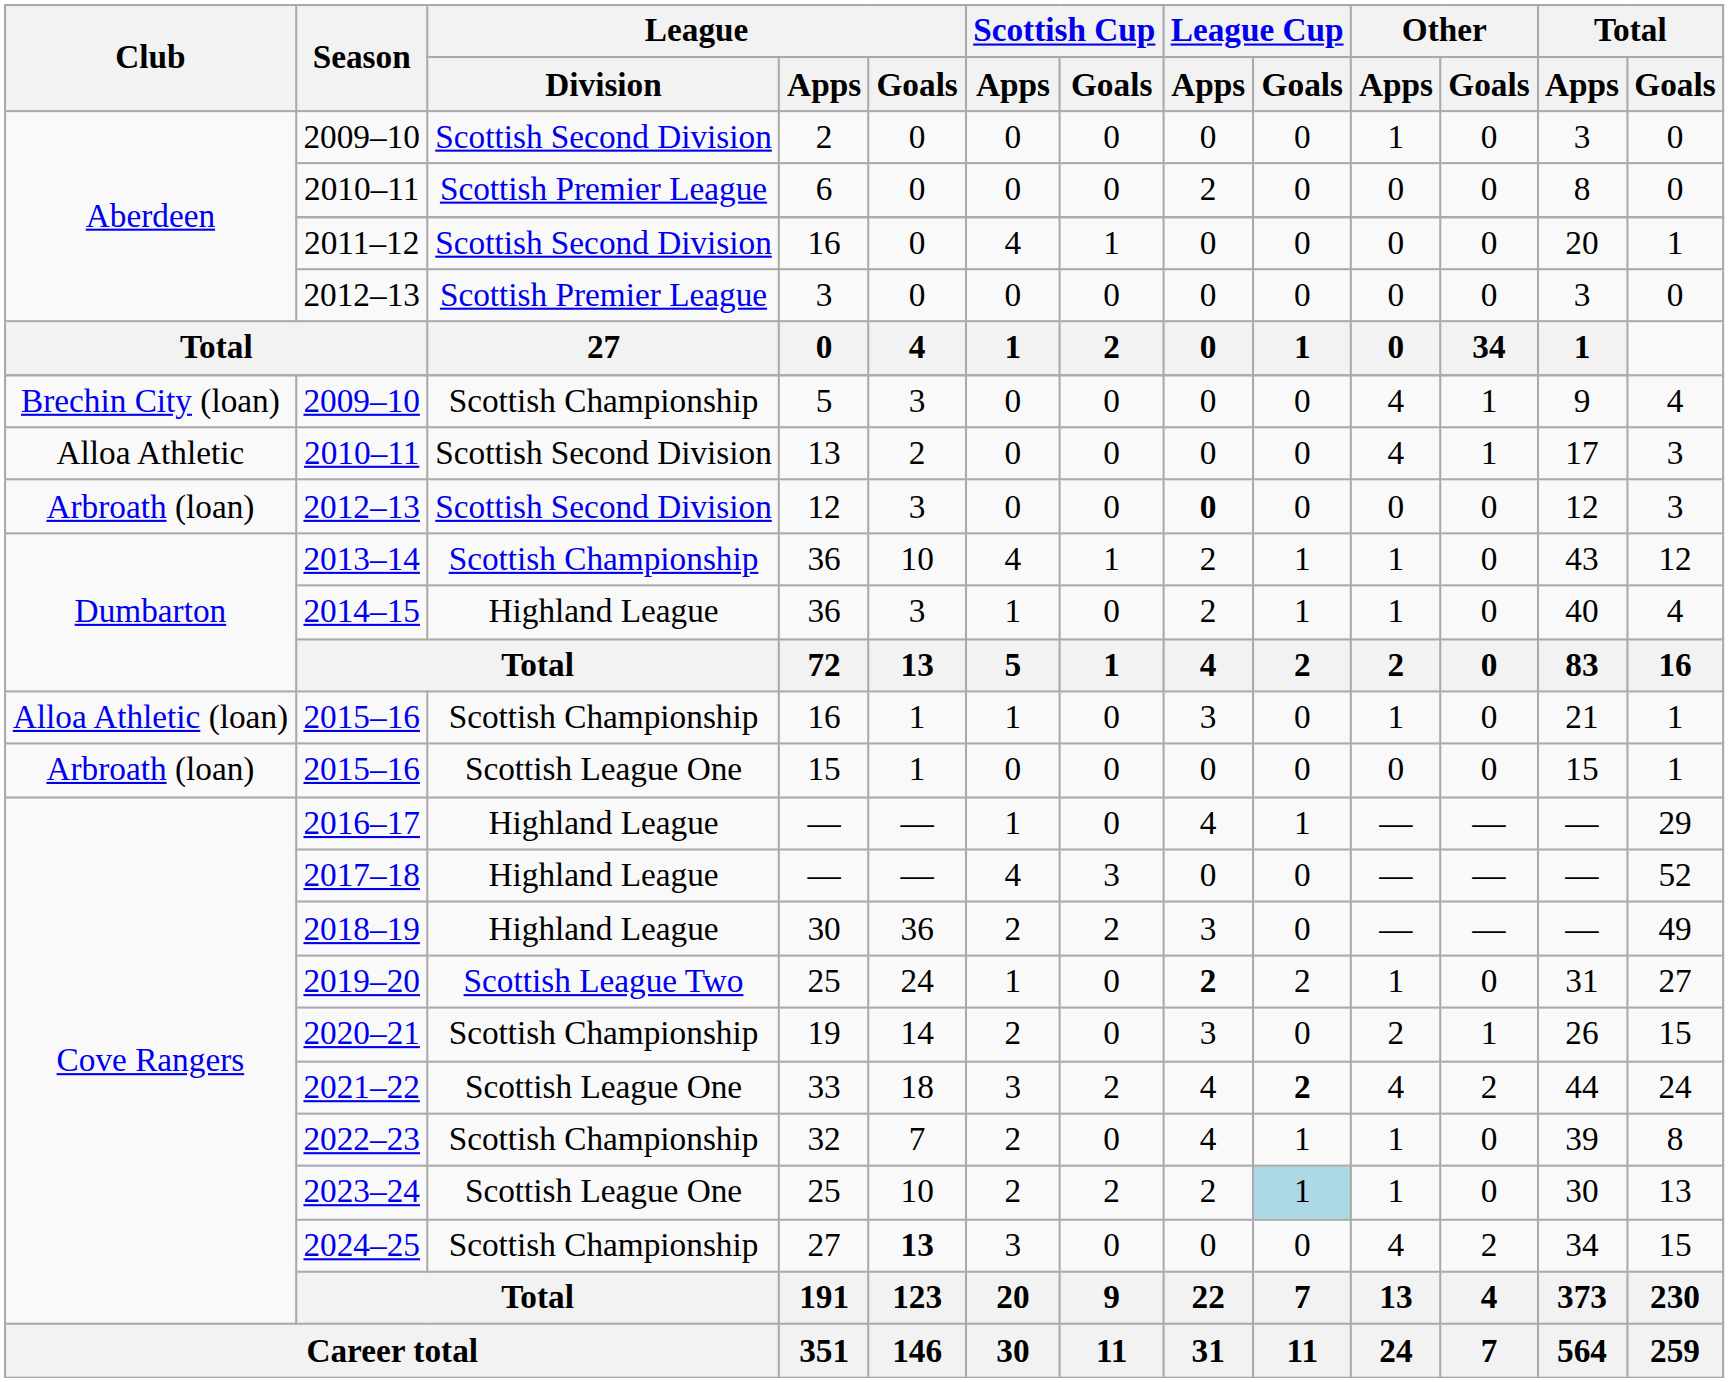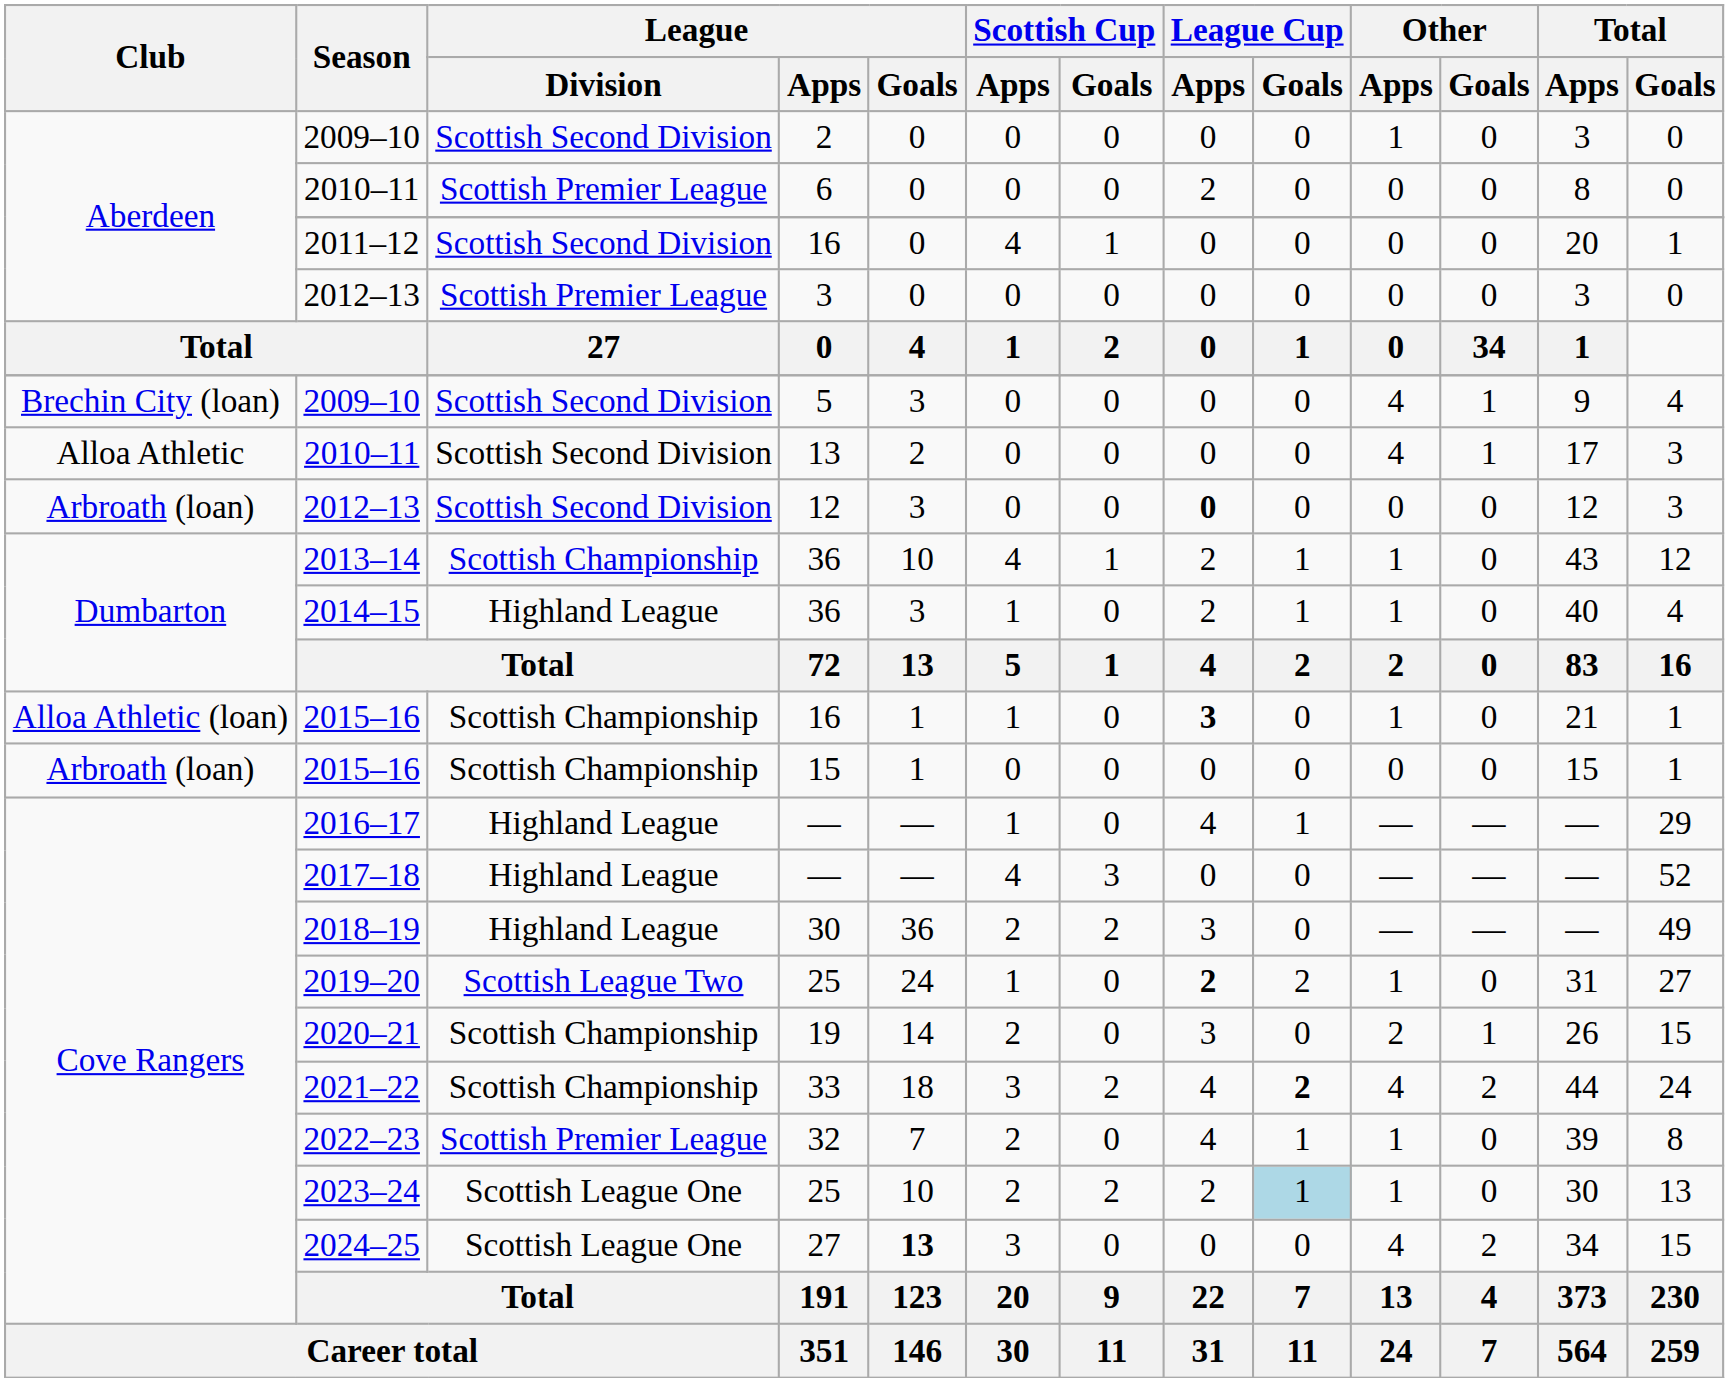2009–10 / 5 | League / Division: Scottish Championship -> Scottish Second Division
2015–16 / 16 | League Cup / Apps: normal -> bold
2015–16 / 15 | League / Division: Scottish League One -> Scottish Championship
2021–22 | League / Division: Scottish League One -> Scottish Championship
2022–23 | League / Division: Scottish Championship -> Scottish Premier League
2024–25 | League / Division: Scottish Championship -> Scottish League One
